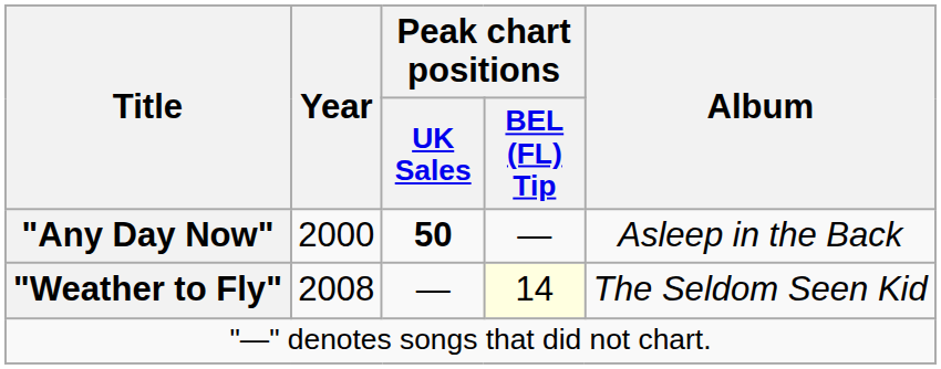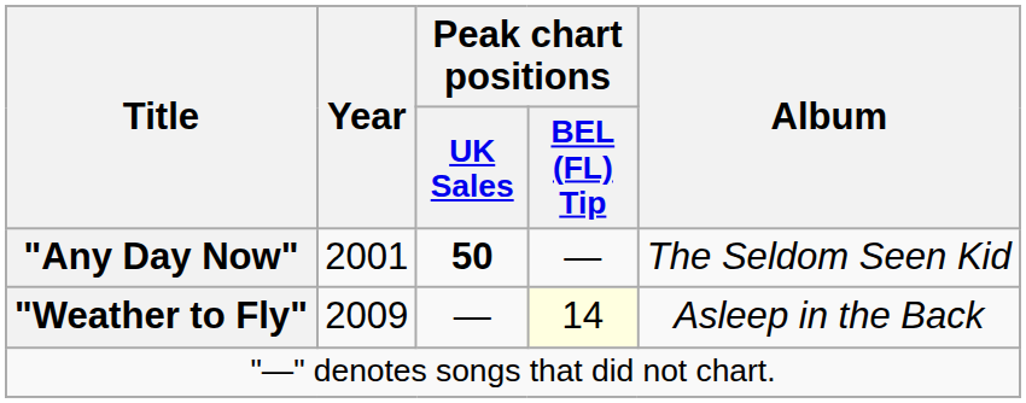"Any Day Now" | Year: 2000 -> 2001
"Any Day Now" | Album: Asleep in the Back -> The Seldom Seen Kid
"Weather to Fly" | Year: 2008 -> 2009
"Weather to Fly" | Album: The Seldom Seen Kid -> Asleep in the Back
